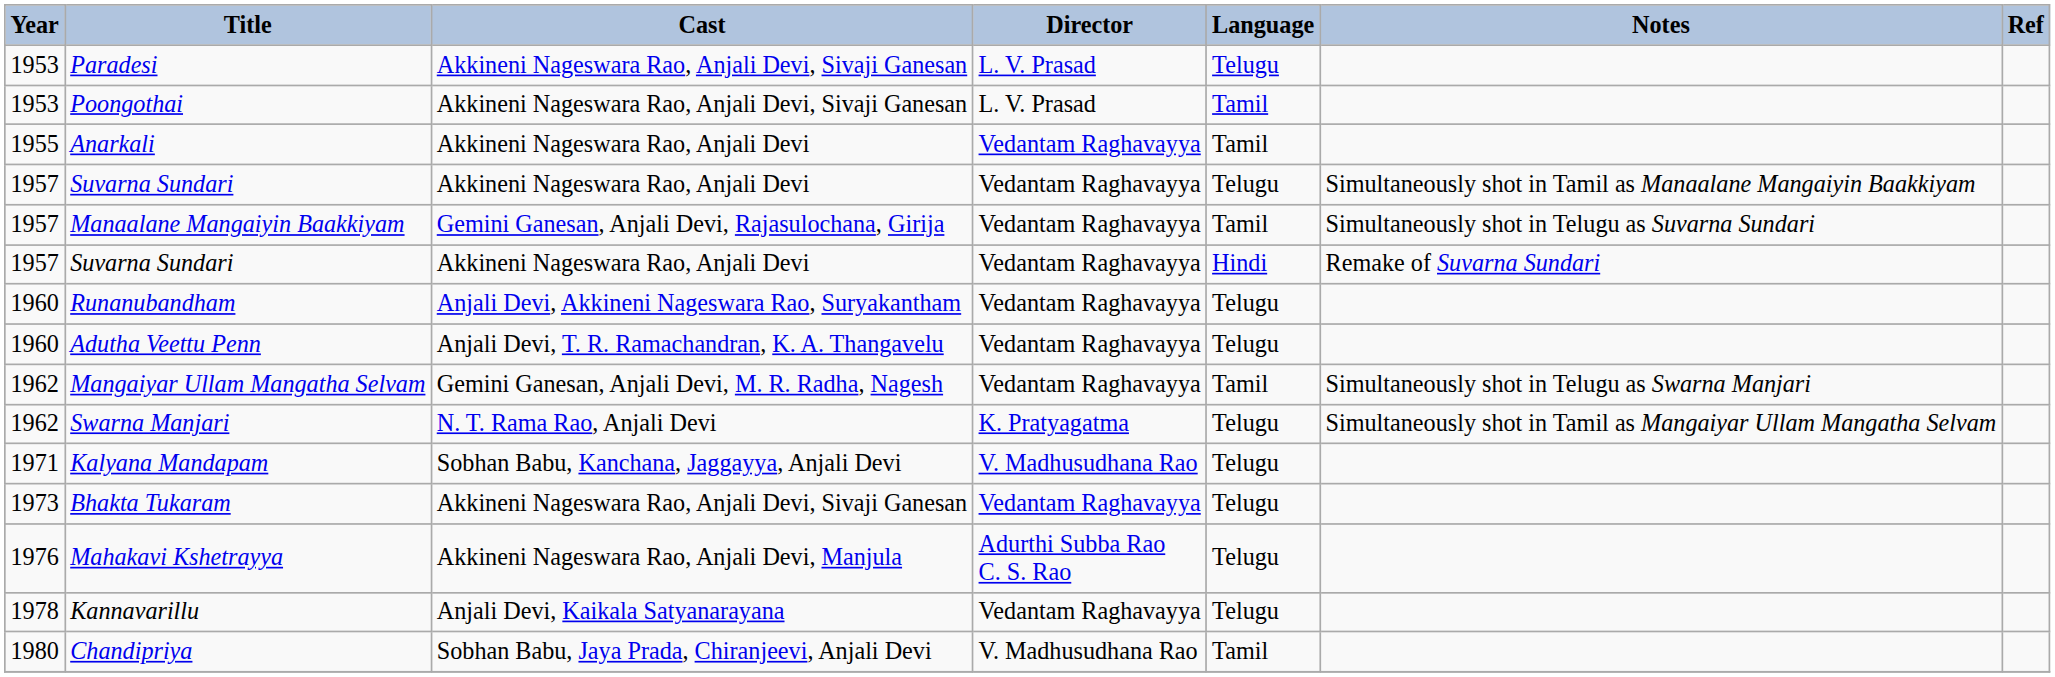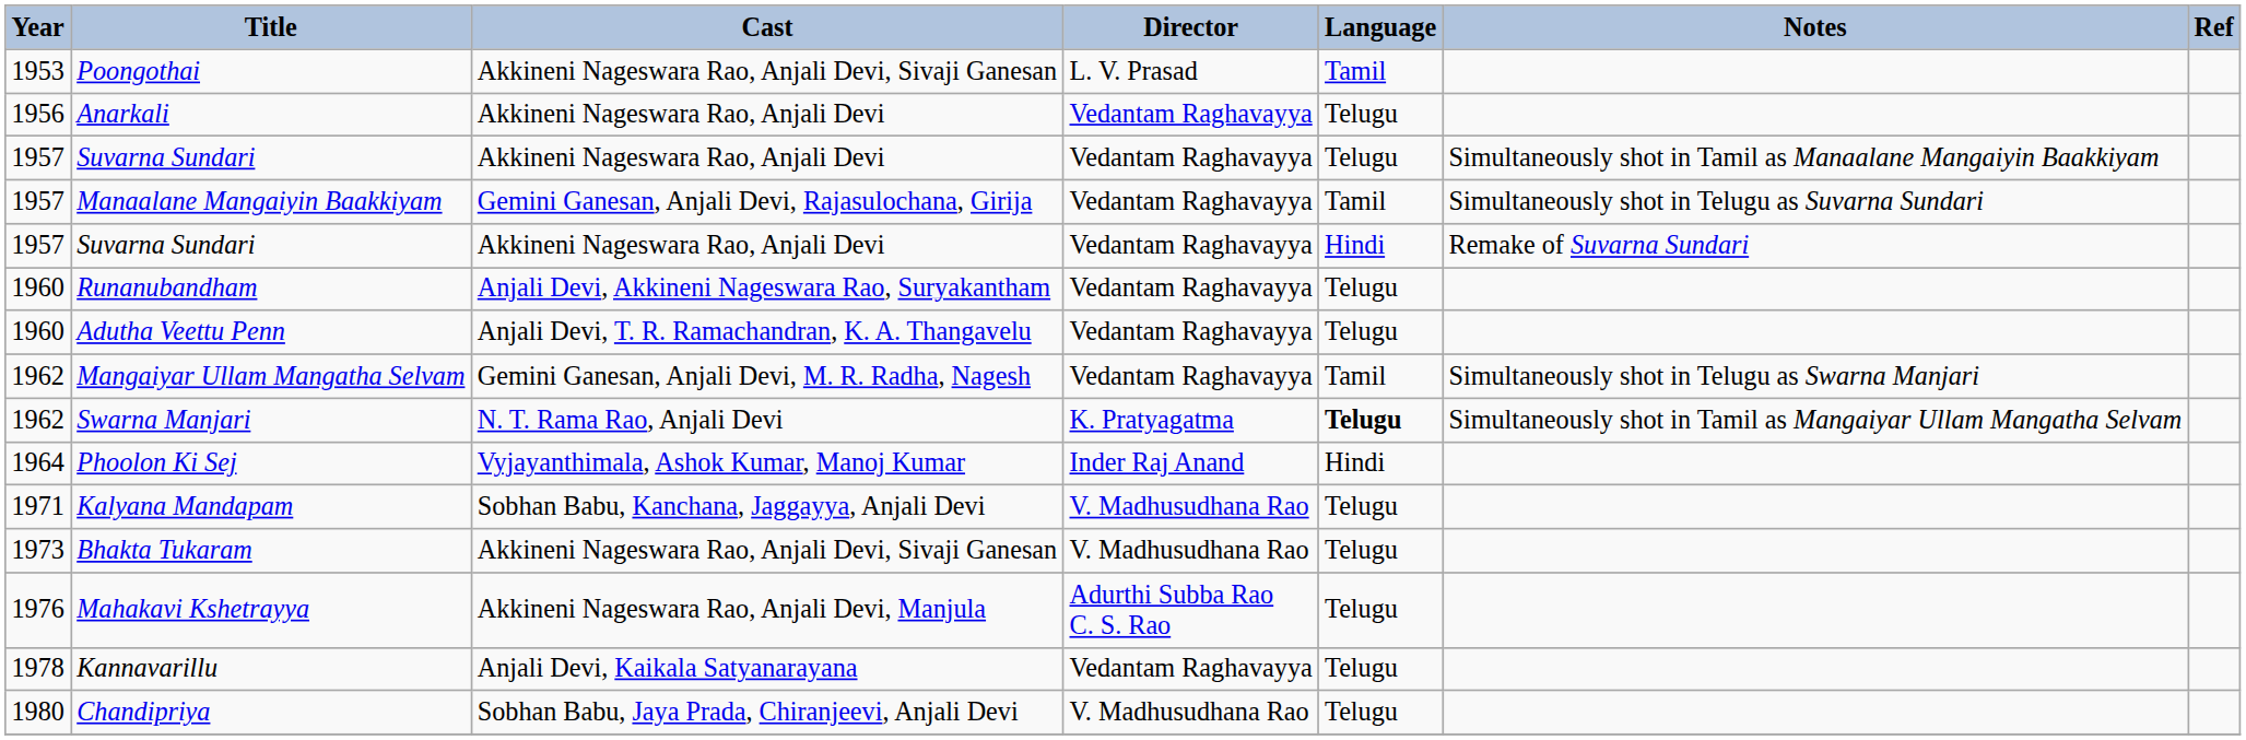- row: 1953 | Paradesi | Akkineni Nageswara Rao, Anjali Devi, Sivaji Ganesan | L. V. Prasad | Telugu
Anarkali | Year: 1955 -> 1956
Anarkali | Language: Tamil -> Telugu
Swarna Manjari | Language: normal -> bold
+ row: 1964 | Phoolon Ki Sej | Vyjayanthimala, Ashok Kumar, Manoj Kumar | Inder Raj Anand | Hindi
Bhakta Tukaram | Director: Vedantam Raghavayya -> V. Madhusudhana Rao
Chandipriya | Language: Tamil -> Telugu
